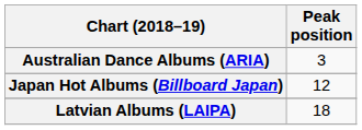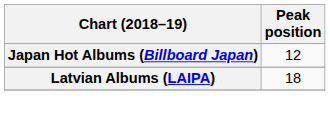- row: Australian Dance Albums (ARIA) | 3
